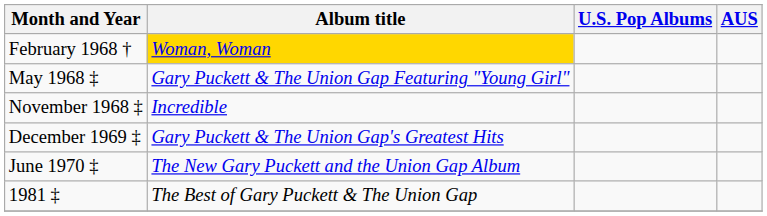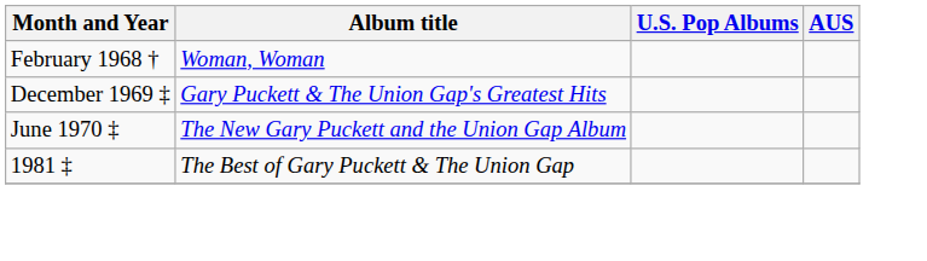February 1968 † | Album title: gold background -> no background
- row: May 1968 ‡ | Gary Puckett & The Union Gap Featuring "Young Girl"
- row: November 1968 ‡ | Incredible
